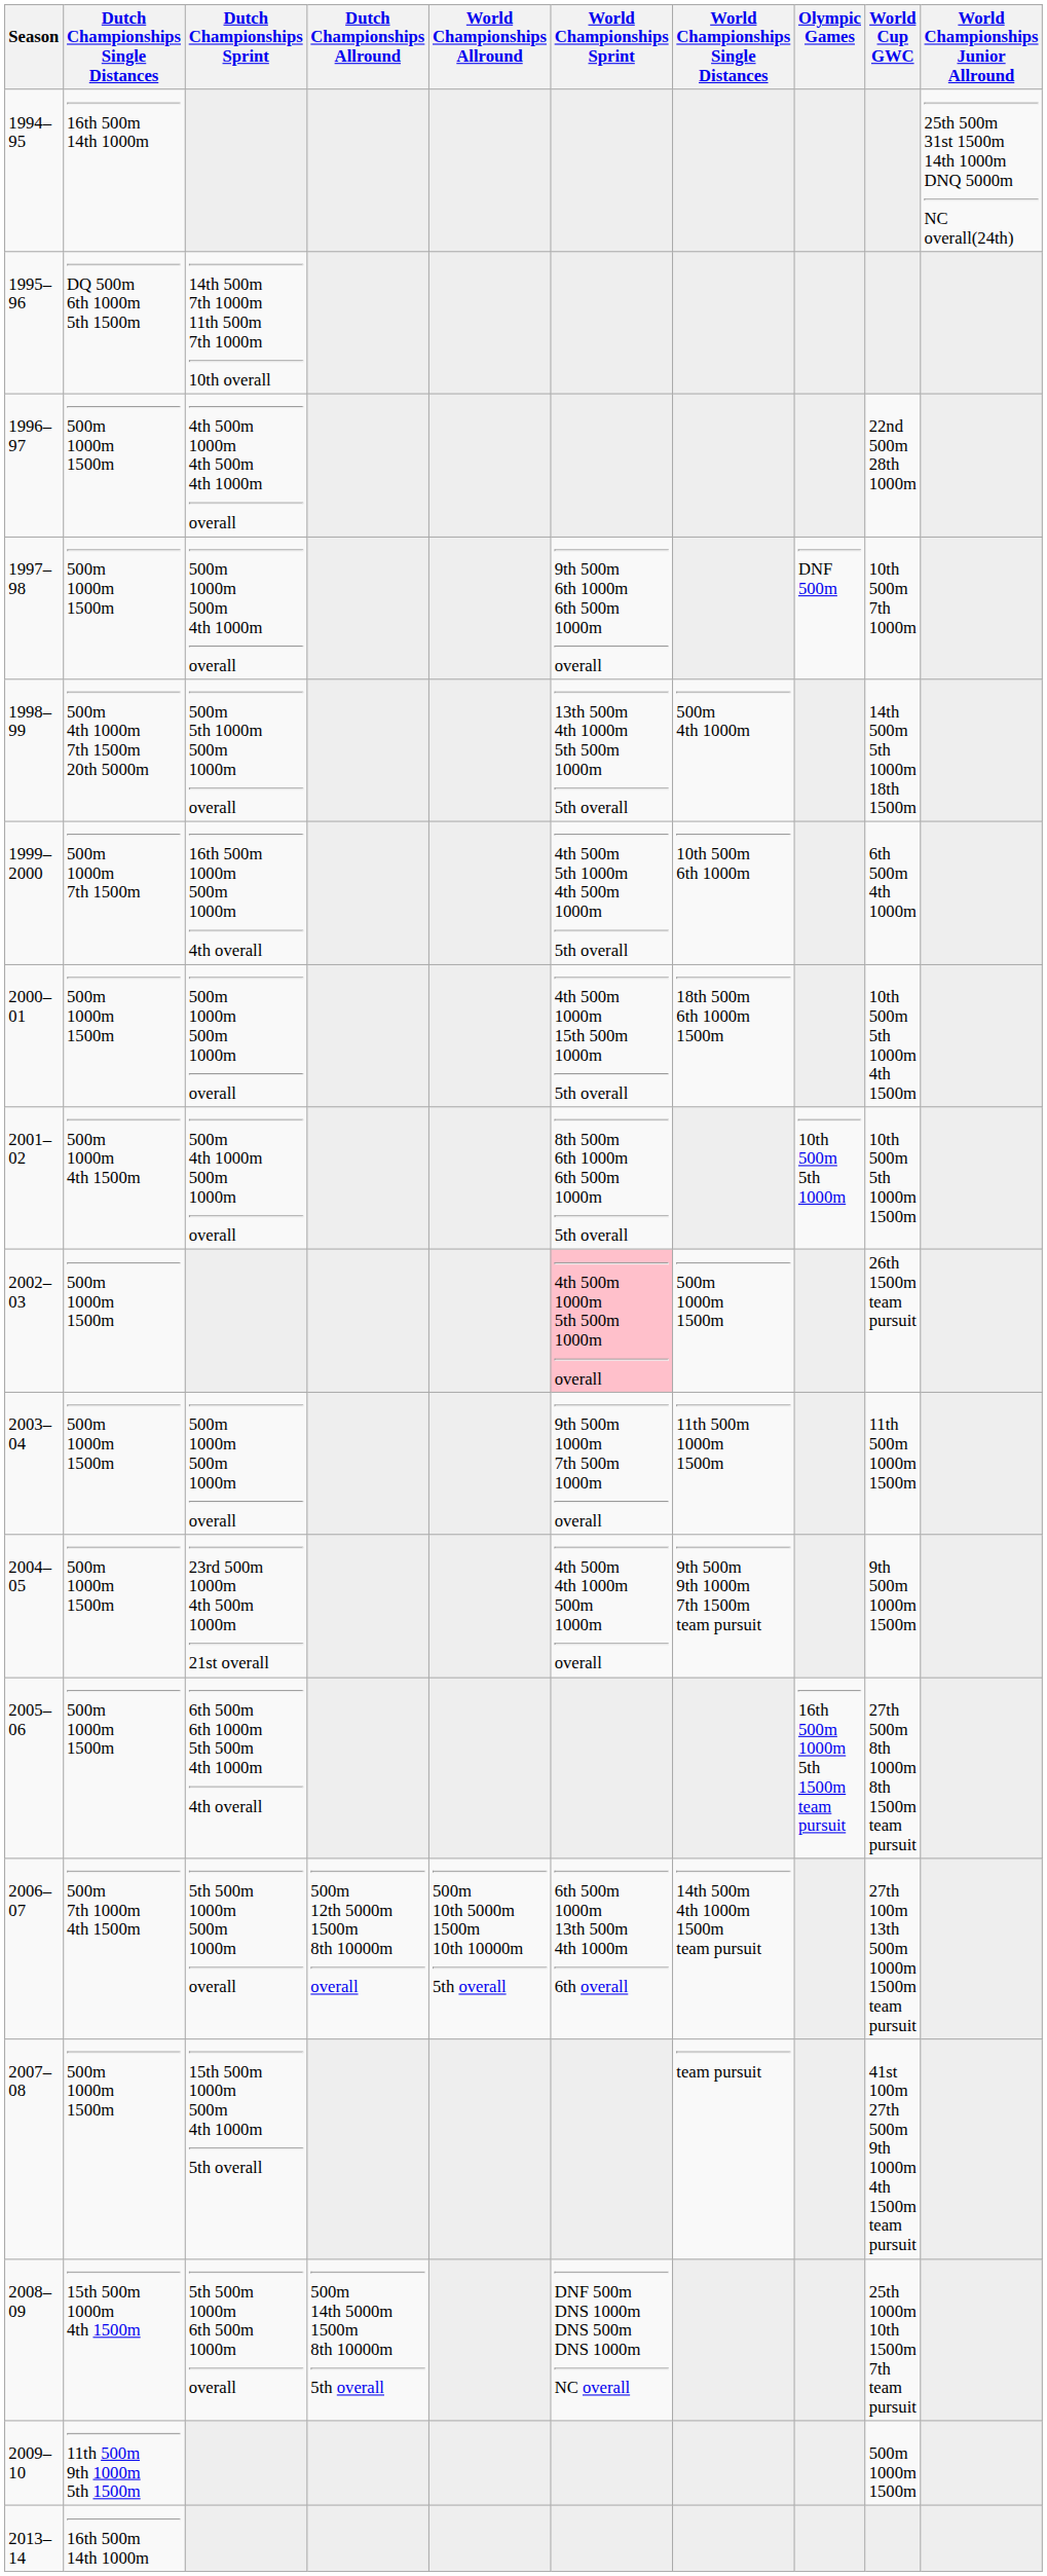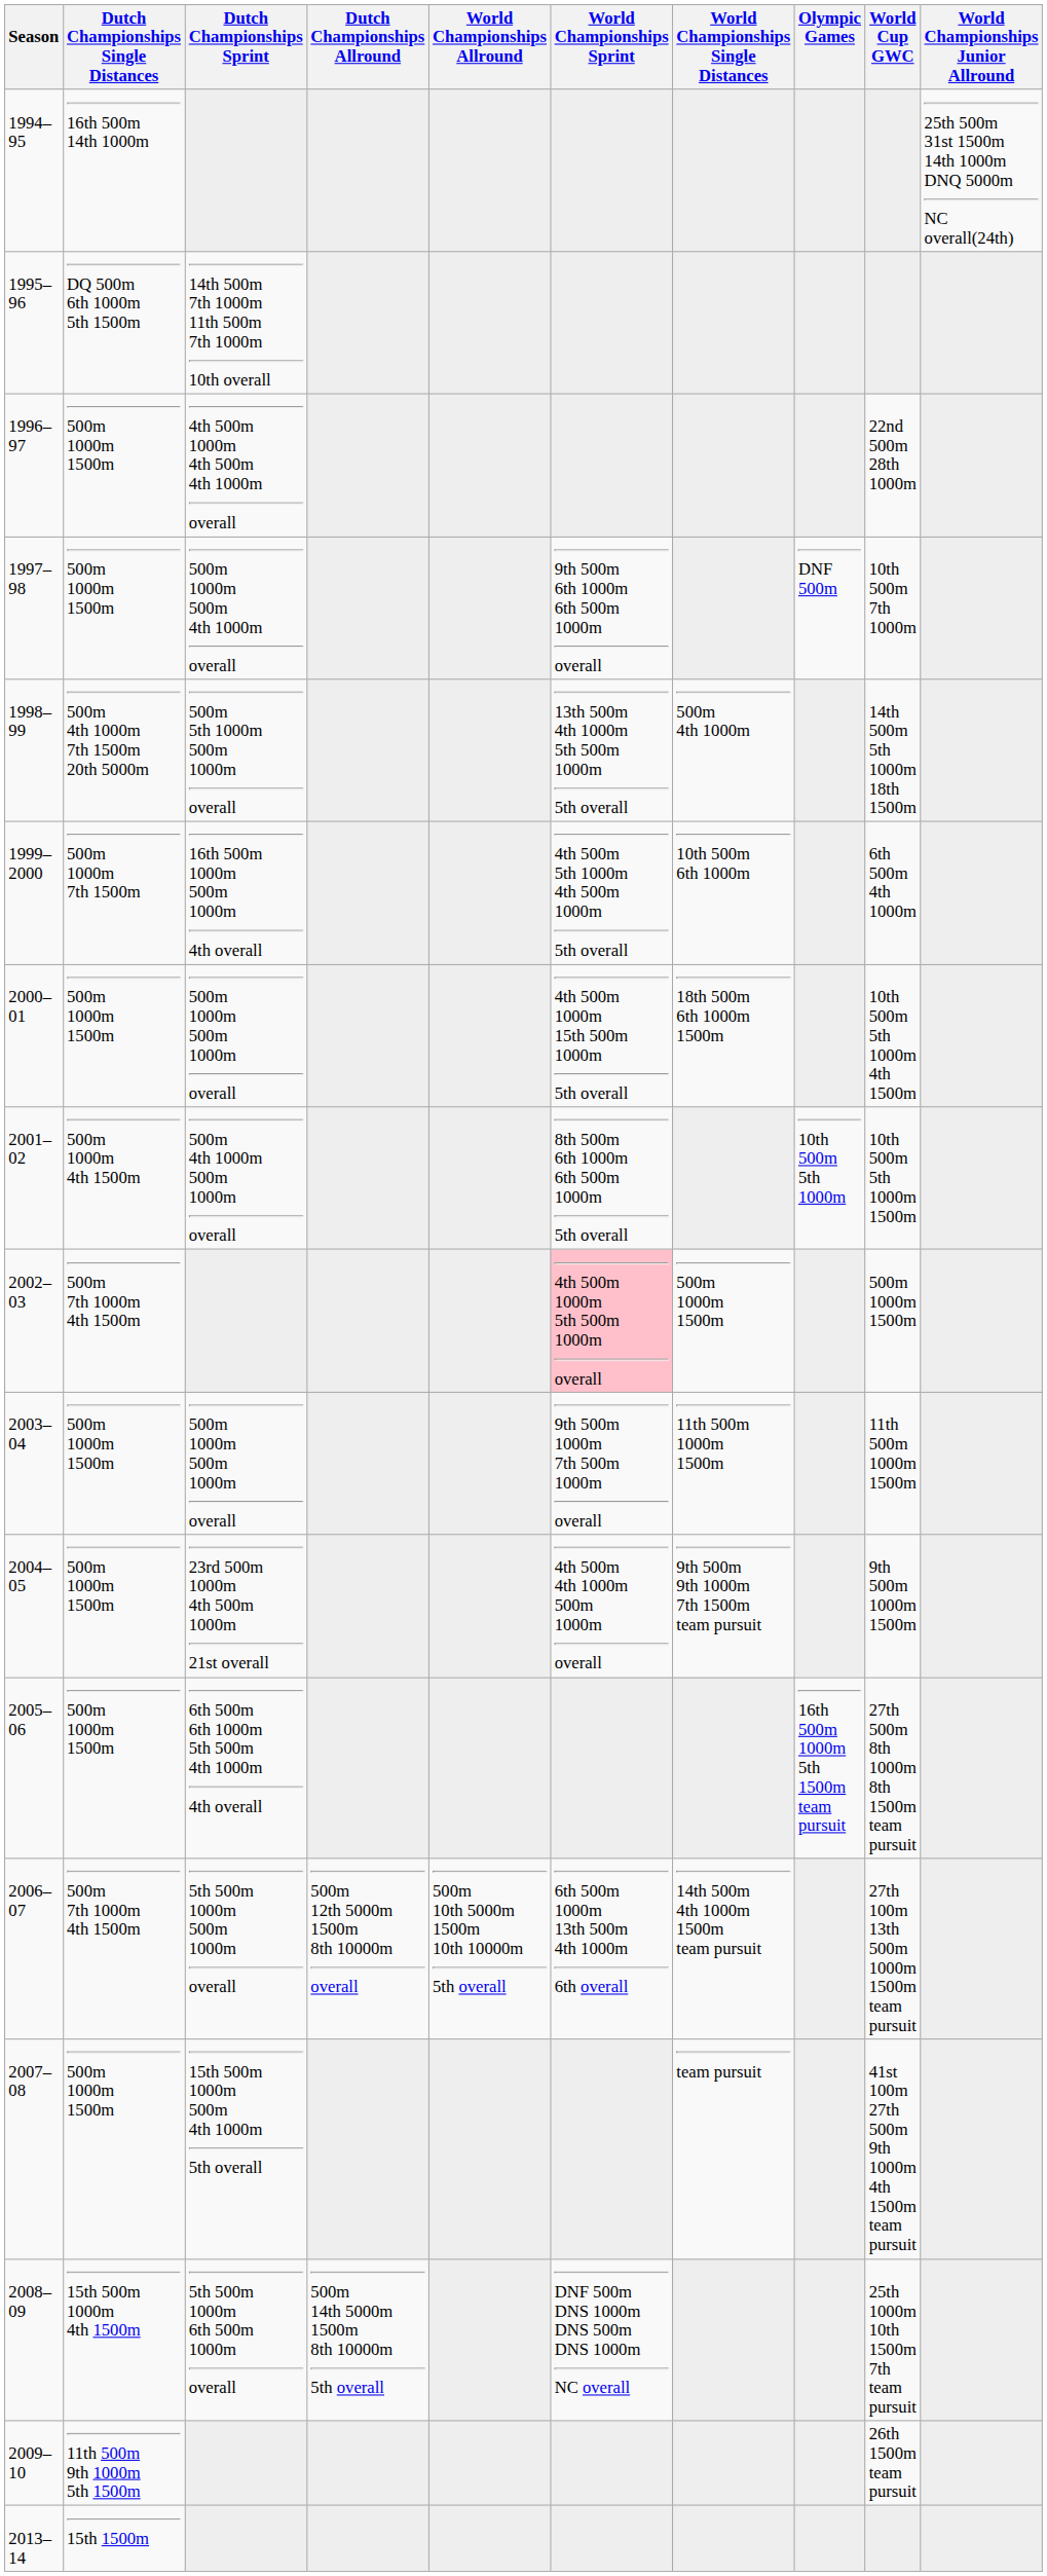2002–03 | Dutch Championships Single Distances: 500m 1000m 1500m -> 500m 7th 1000m 4th 1500m
2002–03 | World Cup GWC: 26th 1500m team pursuit -> 500m 1000m 1500m
2009–10 | World Cup GWC: 500m 1000m 1500m -> 26th 1500m team pursuit
2013–14 | Dutch Championships Single Distances: 16th 500m 14th 1000m -> 15th 1500m
